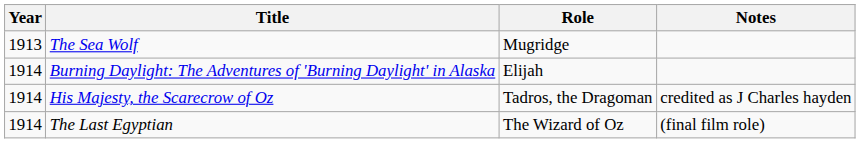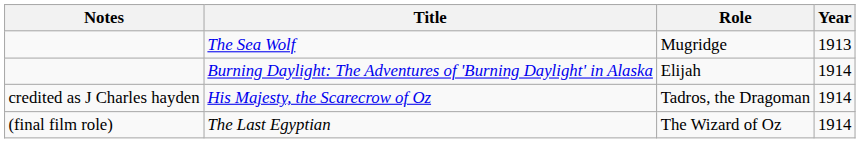columns swapped: Year <-> Notes
